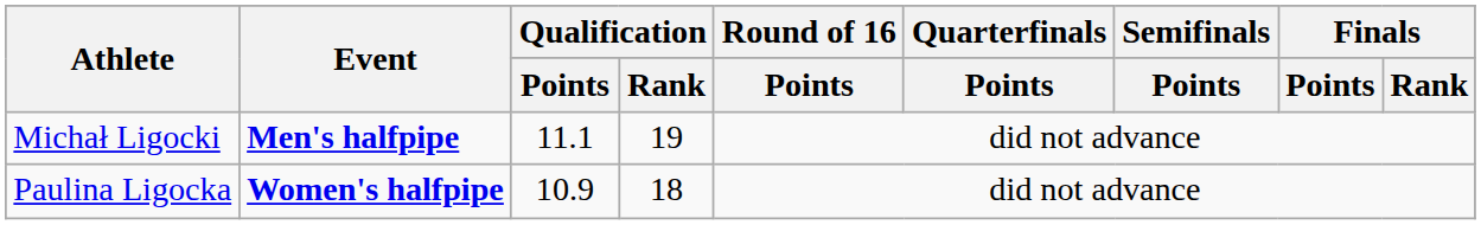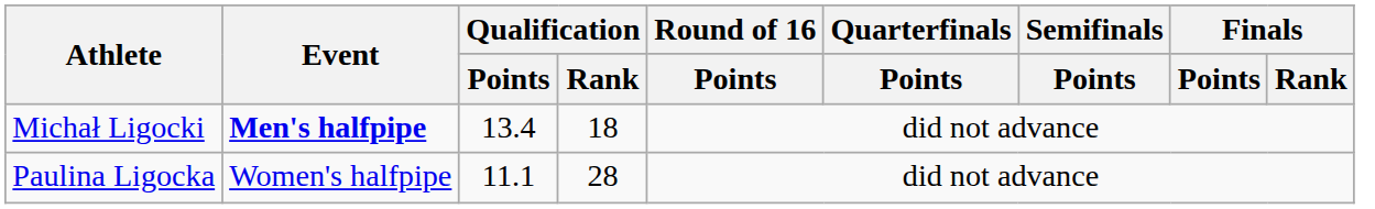Michał Ligocki | Qualification / Points: 11.1 -> 13.4
Michał Ligocki | Qualification / Rank: 19 -> 18
Paulina Ligocka | Event: bold -> normal
Paulina Ligocka | Qualification / Points: 10.9 -> 11.1
Paulina Ligocka | Qualification / Rank: 18 -> 28
